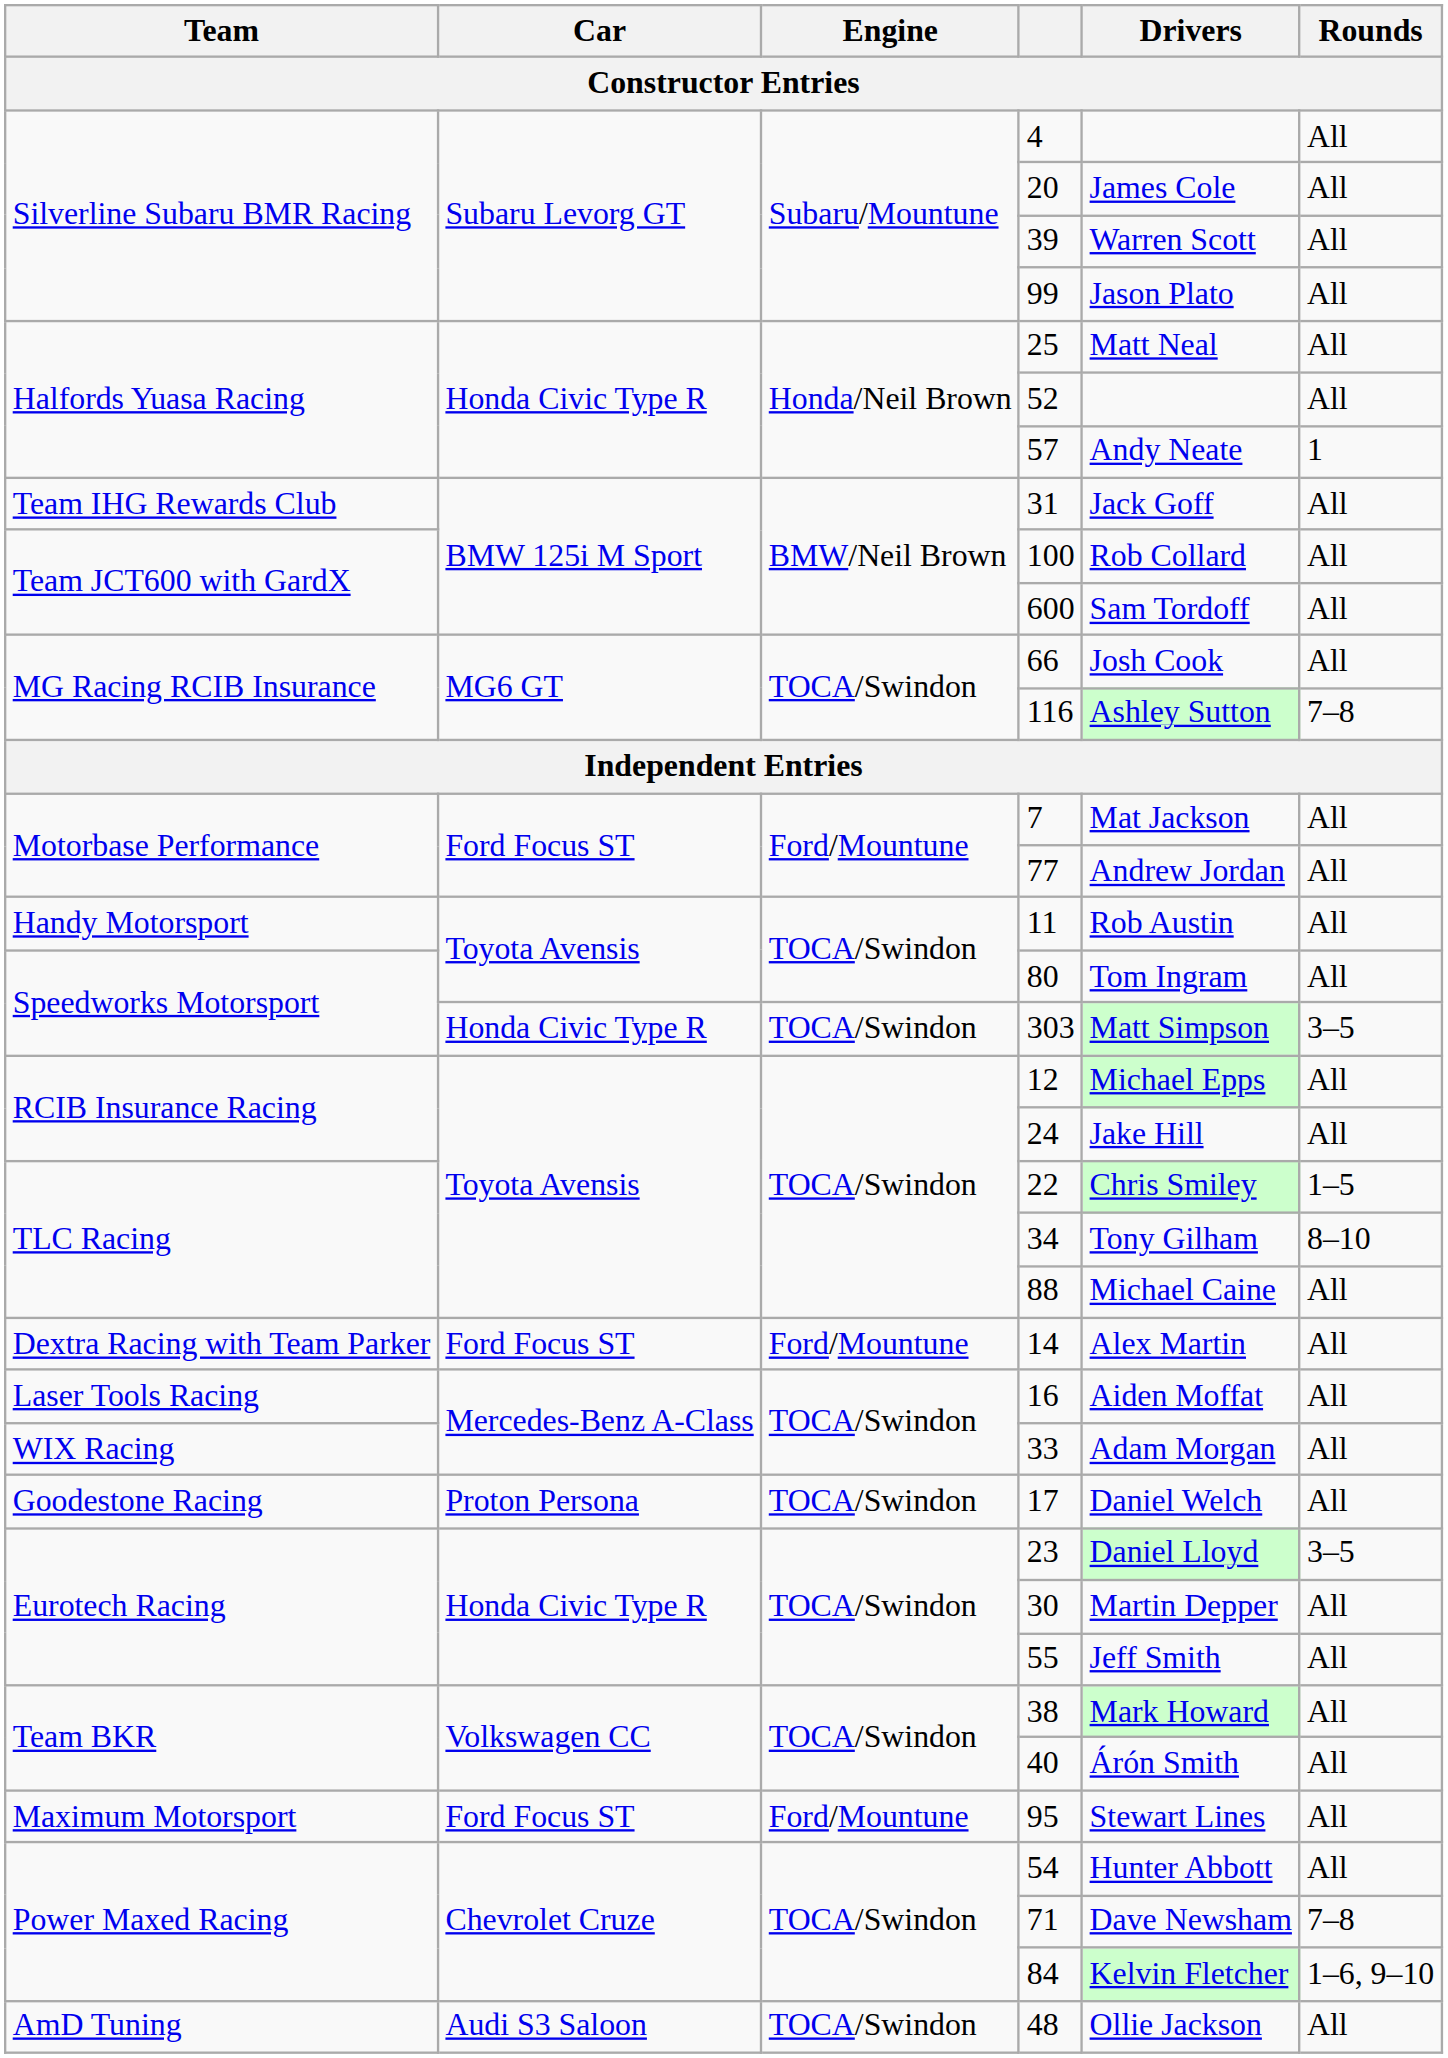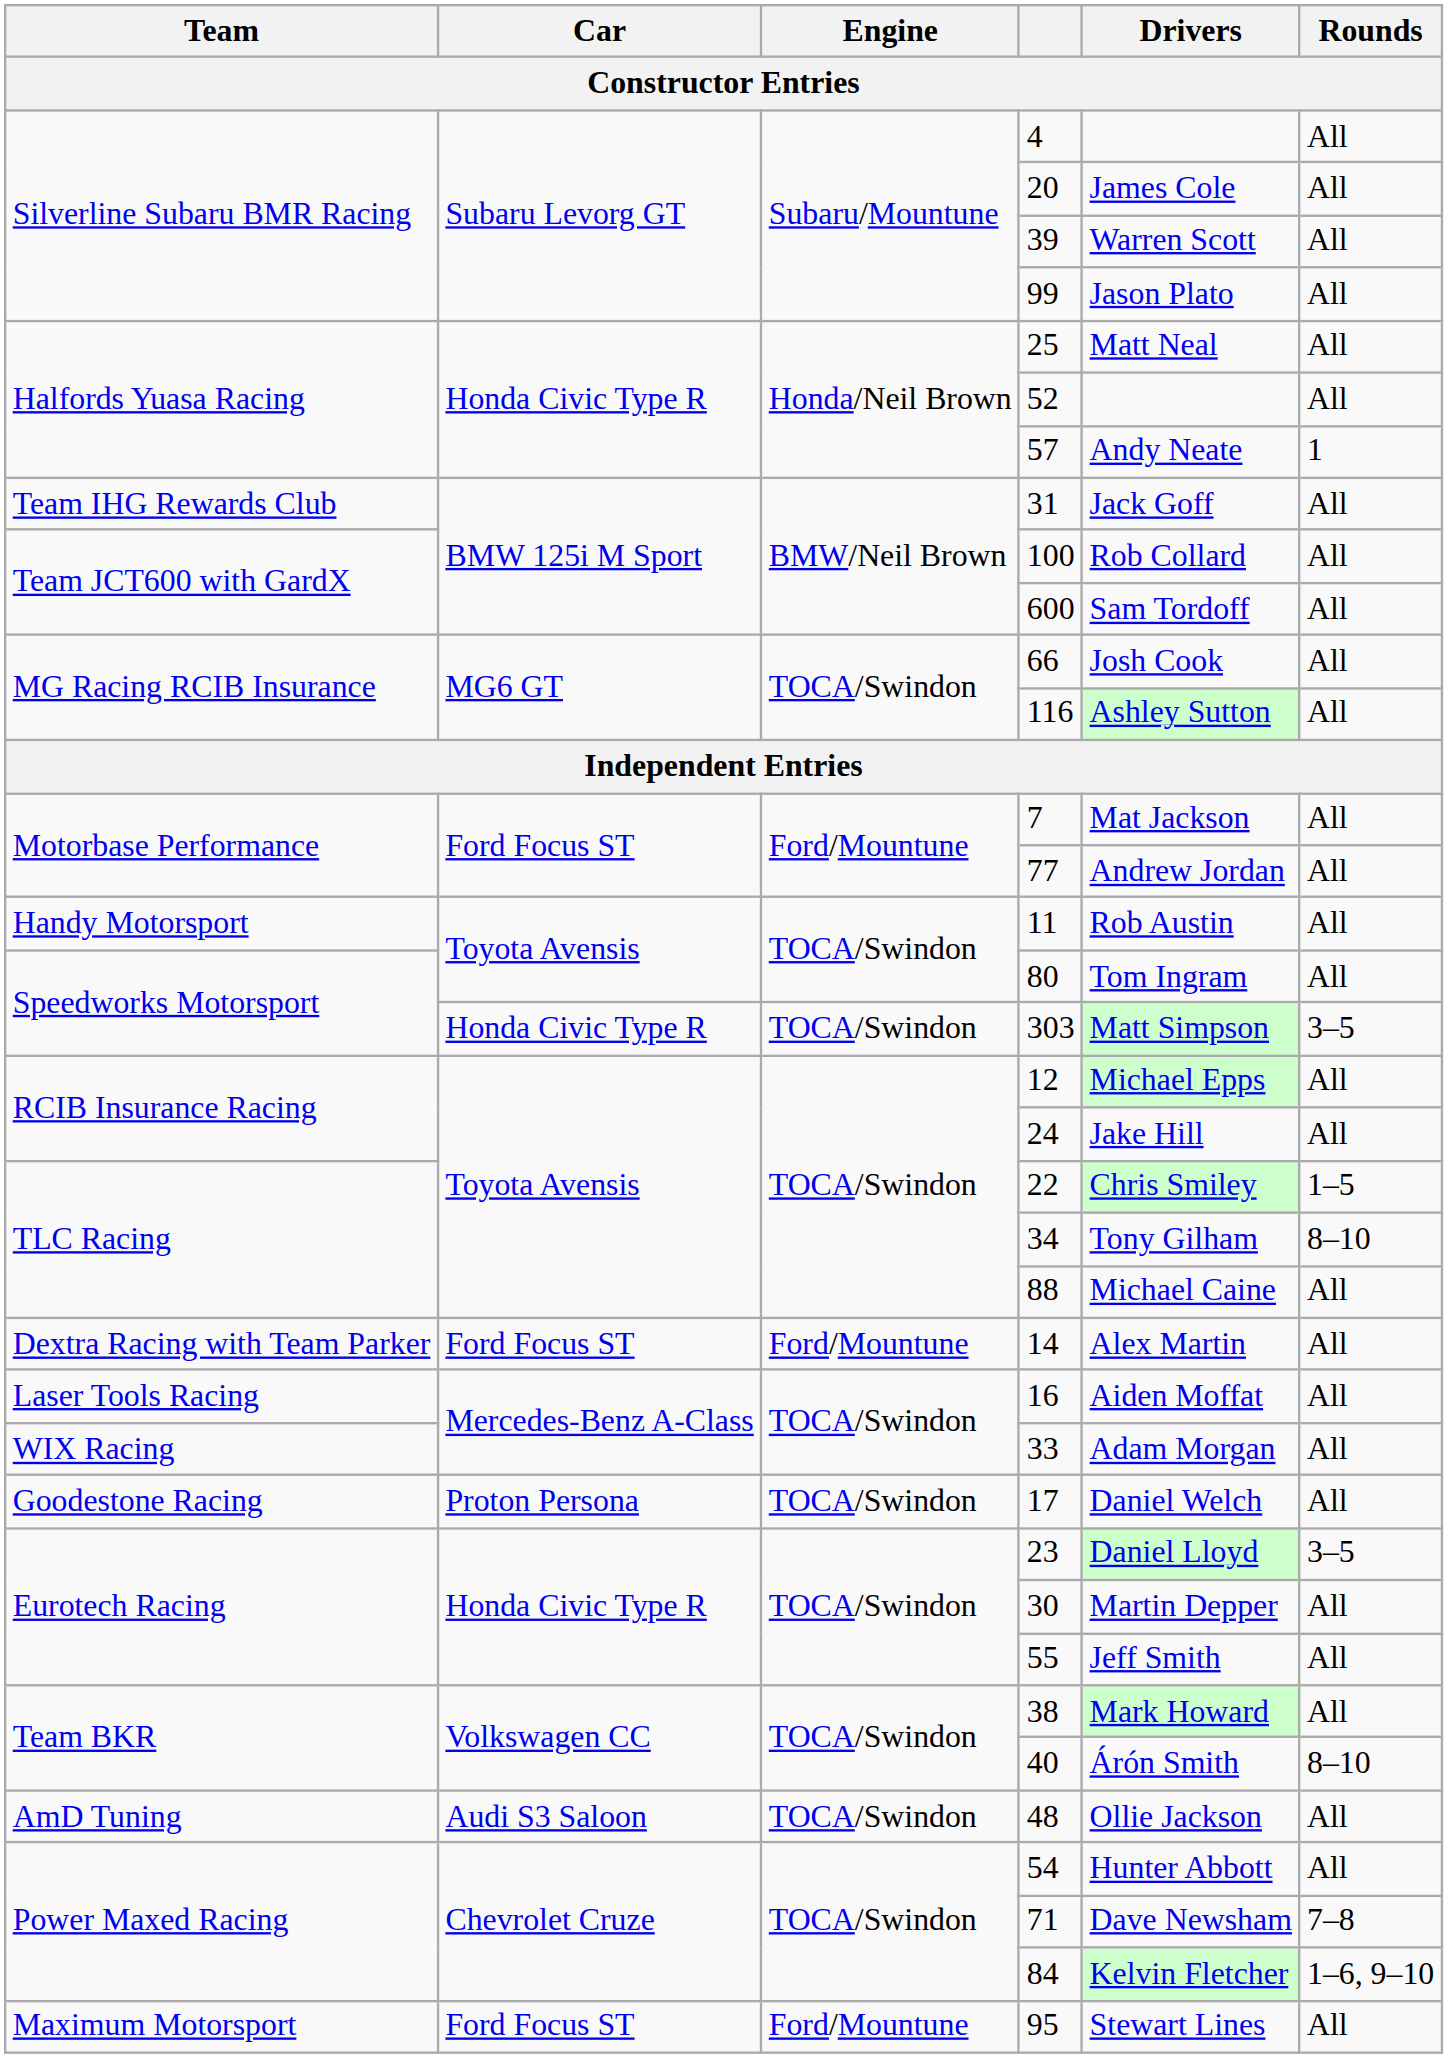116 | Rounds: 7–8 -> All
40 | Rounds: All -> 8–10
rows swapped: 48 <-> 95
